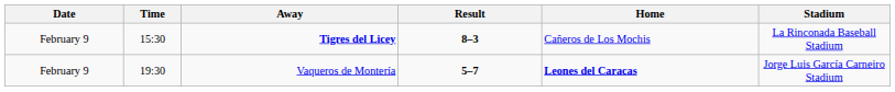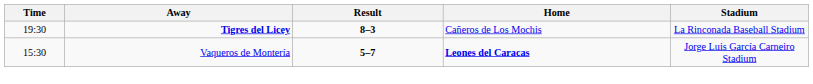- column: Date | February 9 | February 9
Tigres del Licey | Time: 15:30 -> 19:30
Vaqueros de Montería | Time: 19:30 -> 15:30
